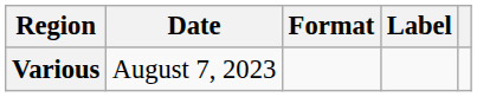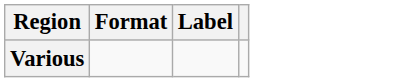- column: Date | August 7, 2023
